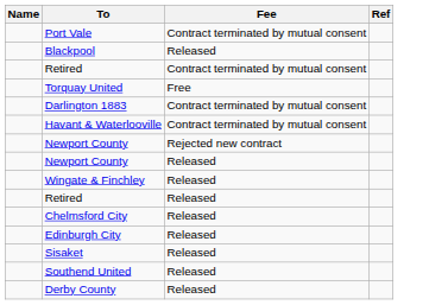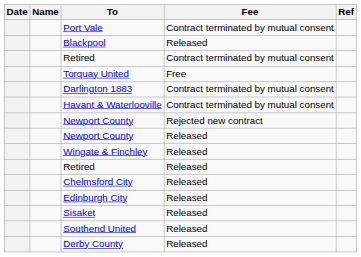+ column: Date
